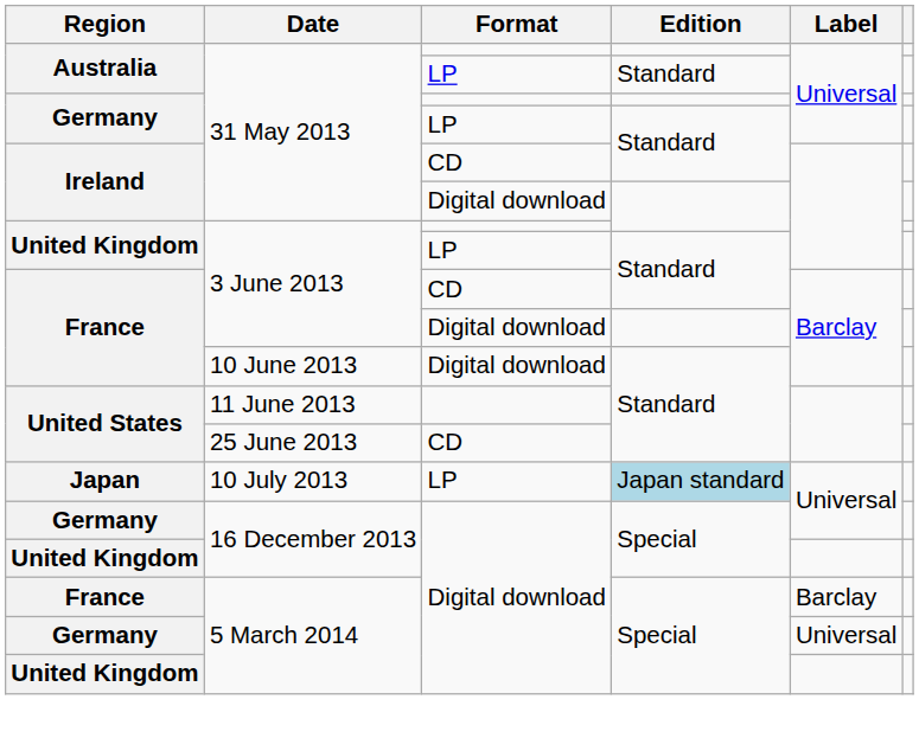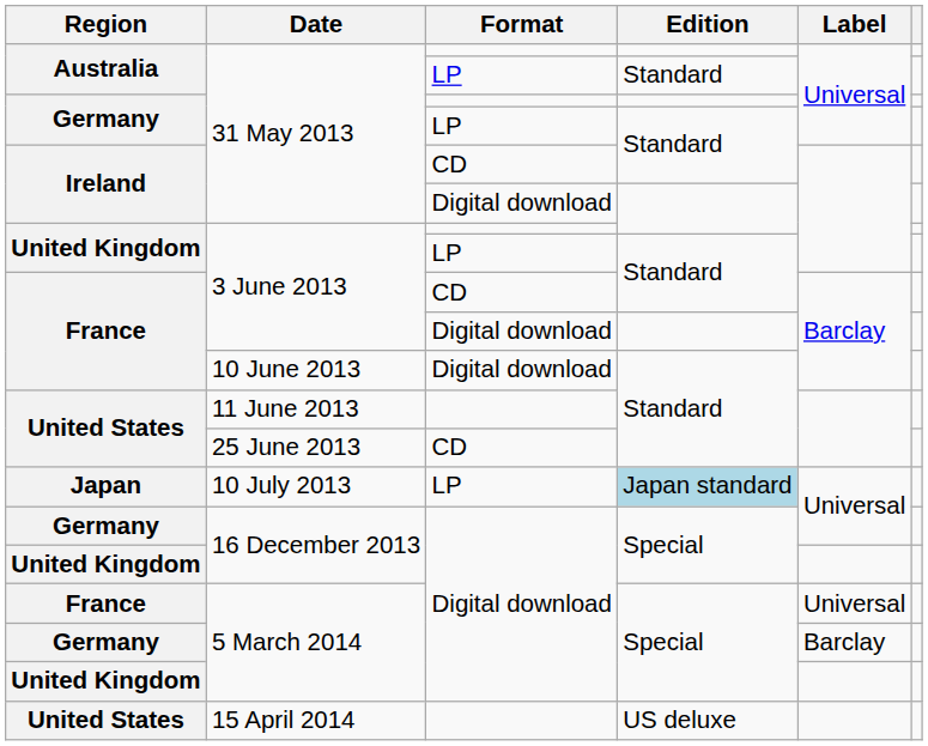France / 5 March 2014 | Label: Barclay -> Universal
Germany / 5 March 2014 | Label: Universal -> Barclay
+ row: United States | 15 April 2014 | US deluxe
